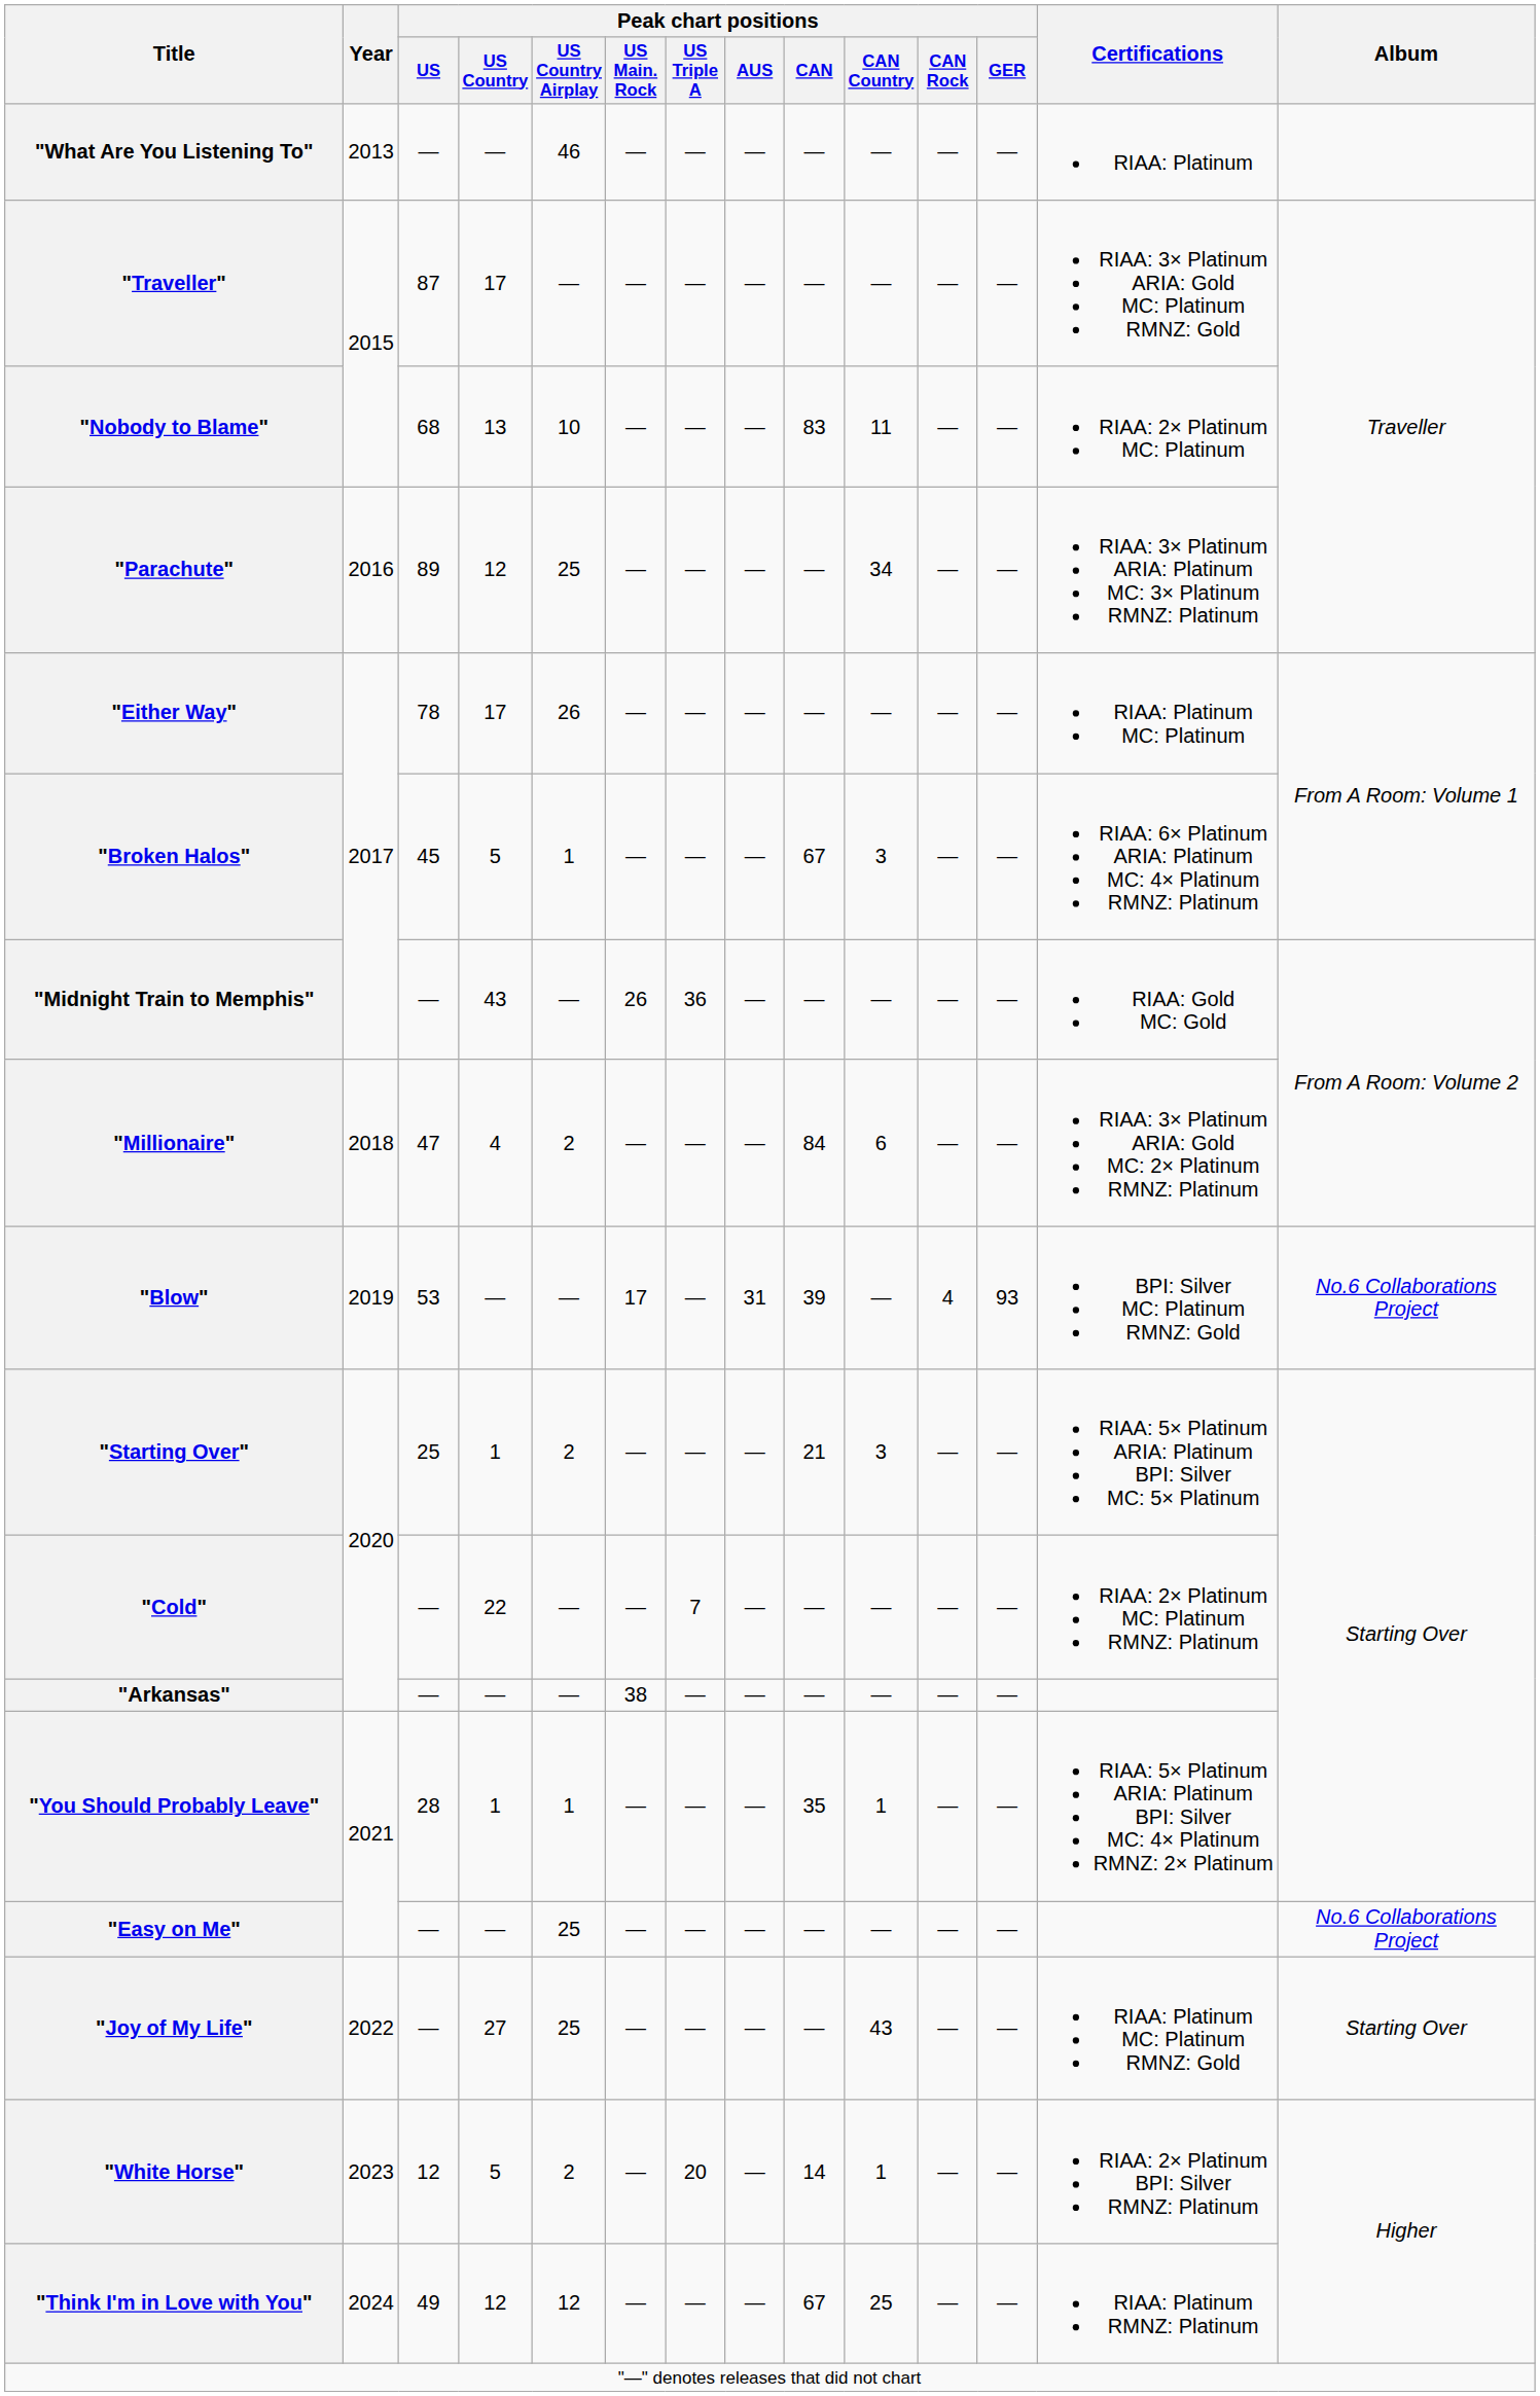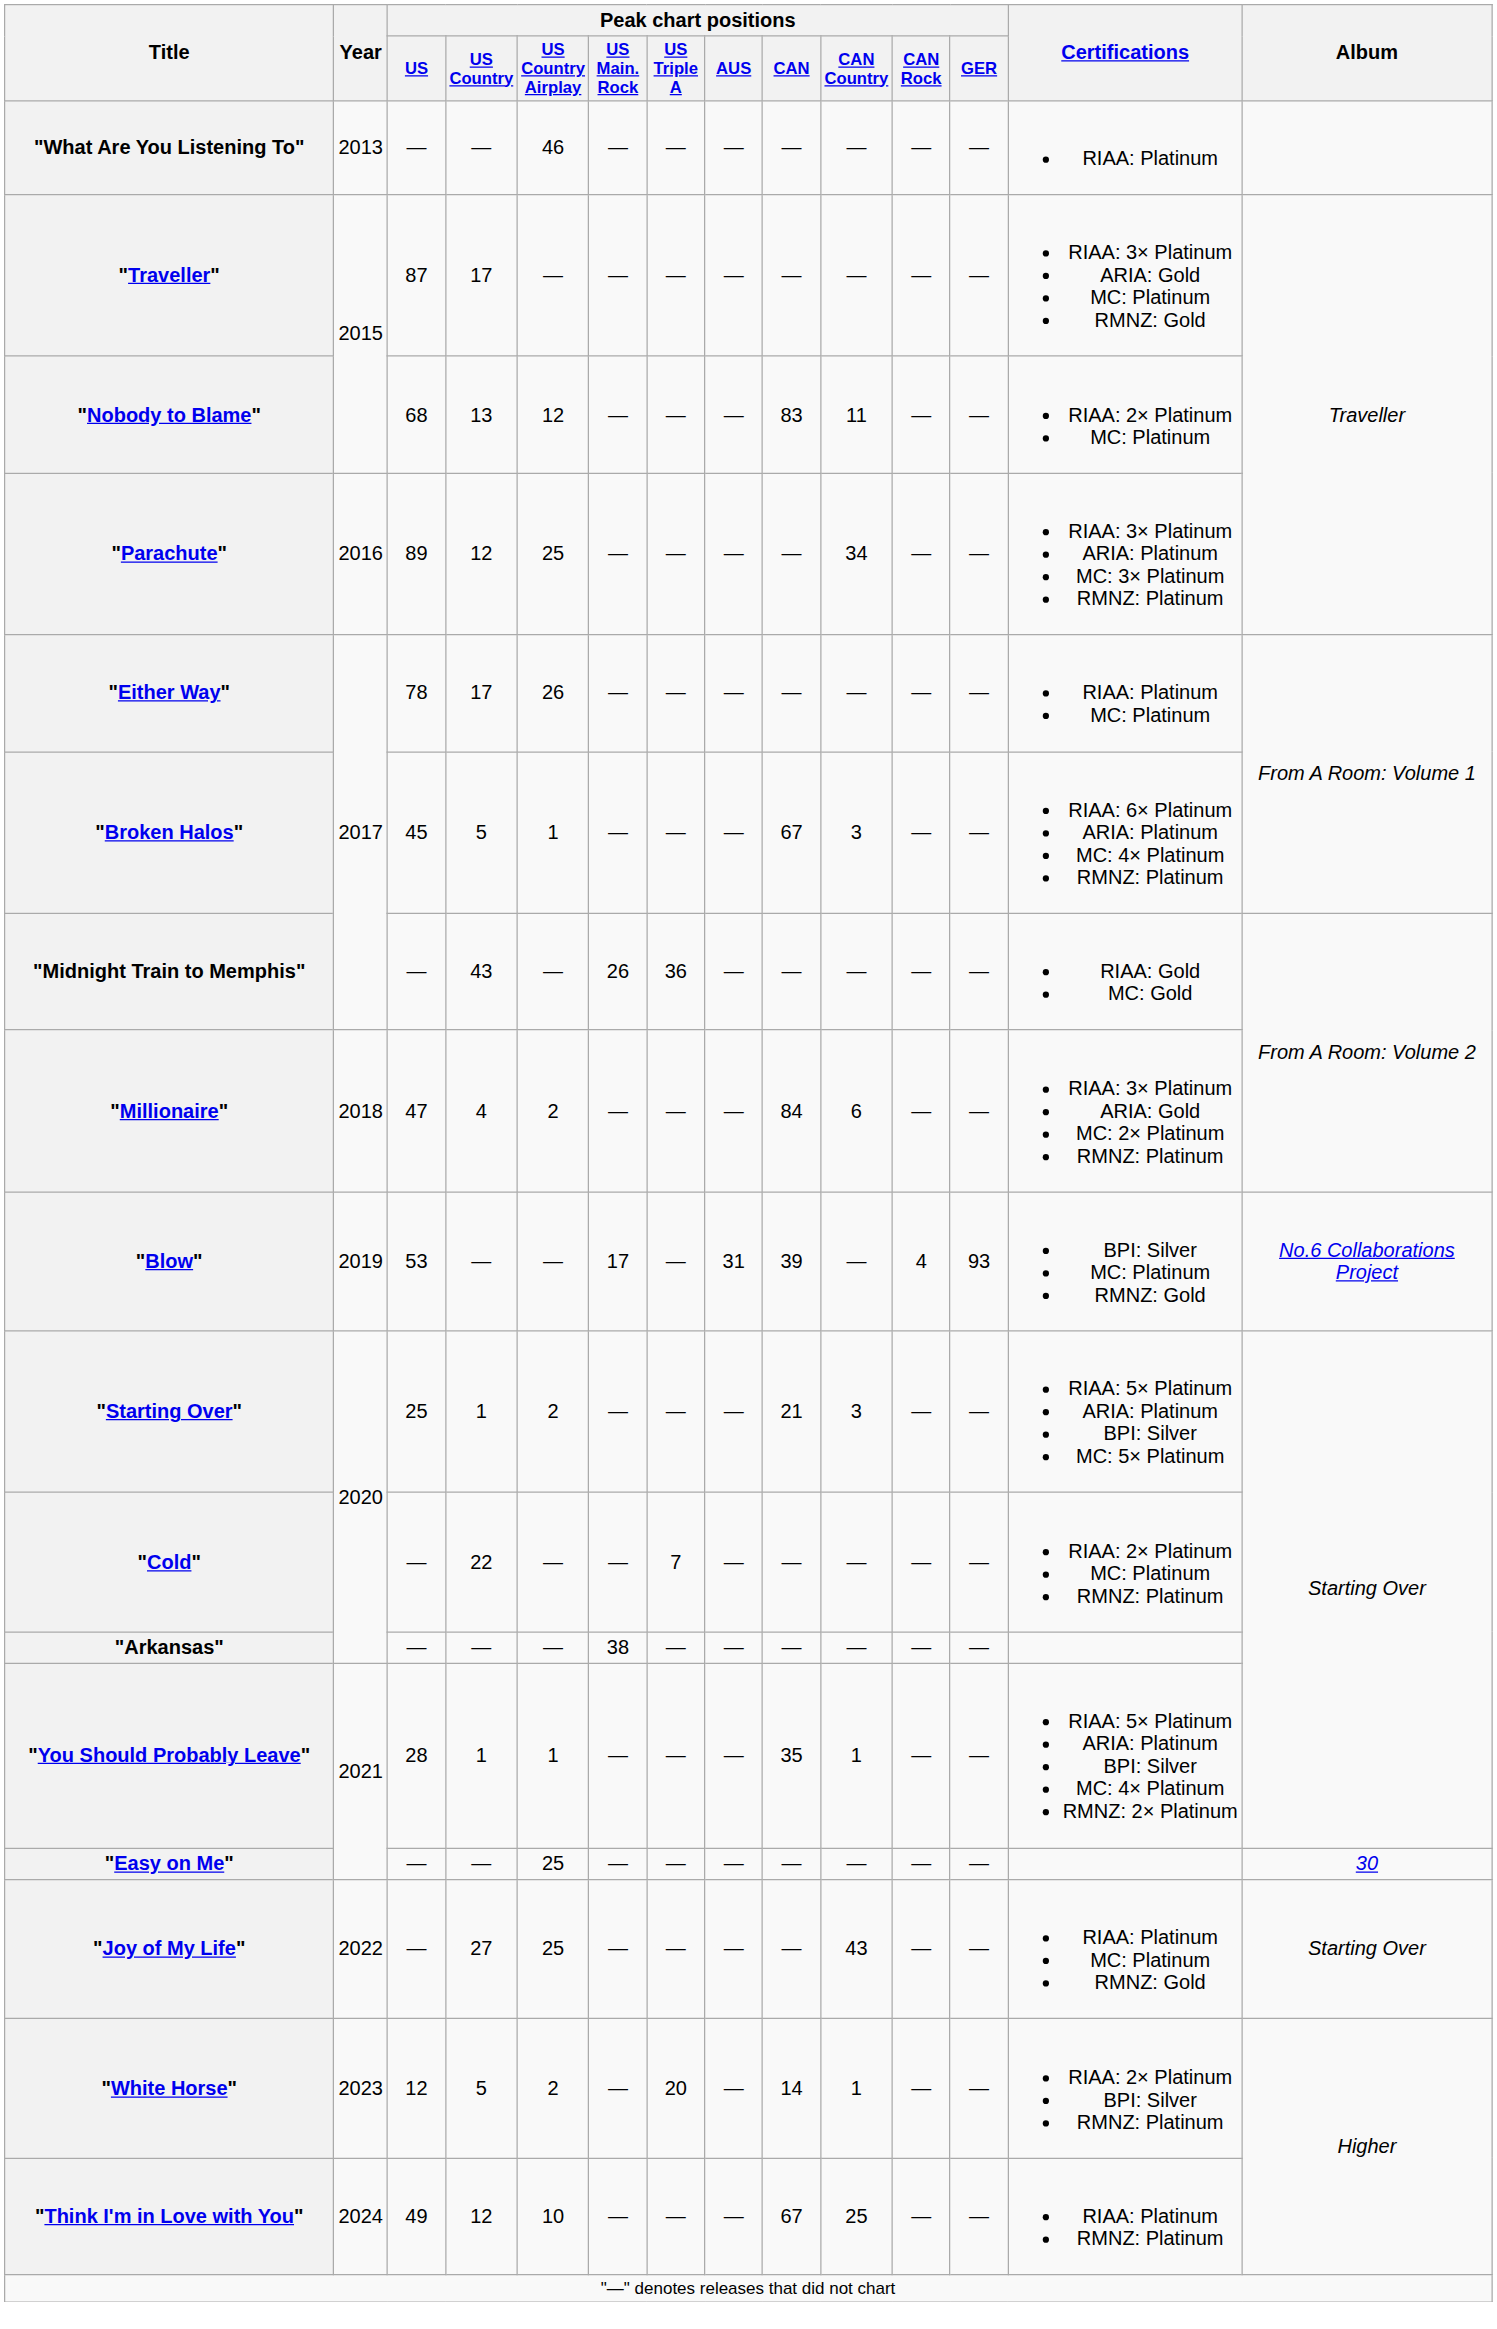"Nobody to Blame" | Peak chart positions / US Country Airplay: 10 -> 12
"Easy on Me" | Album: No.6 Collaborations Project -> 30
"Think I'm in Love with You" | Peak chart positions / US Country Airplay: 12 -> 10
